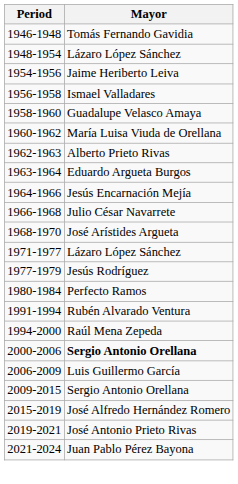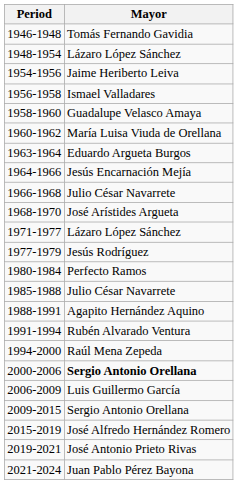- row: 1962-1963 | Alberto Prieto Rivas
+ row: 1985-1988 | Julio César Navarrete
+ row: 1988-1991 | Agapito Hernández Aquino
